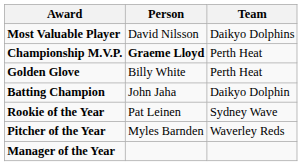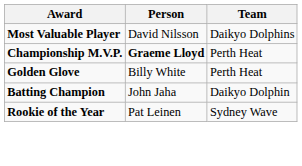- row: Pitcher of the Year | Myles Barnden | Waverley Reds
- row: Manager of the Year
